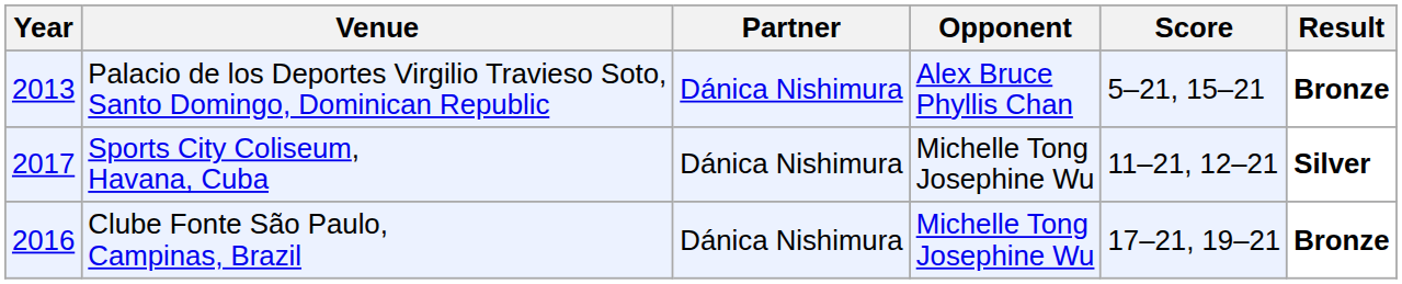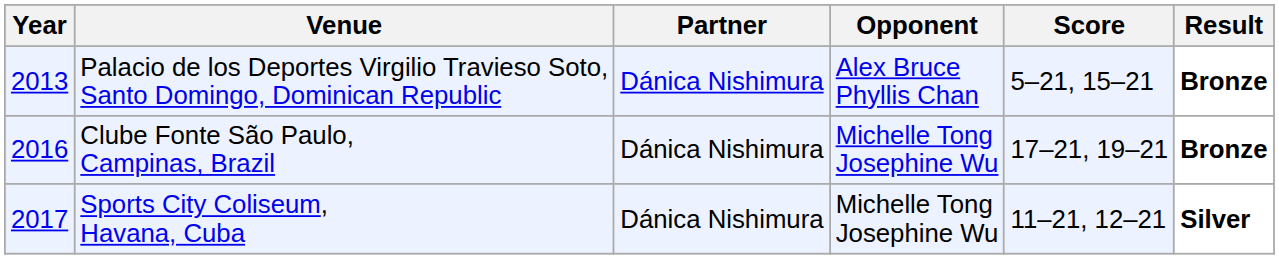rows swapped: Clube Fonte São Paulo, Campinas, Brazil <-> Sports City Coliseum, Havana, Cuba
